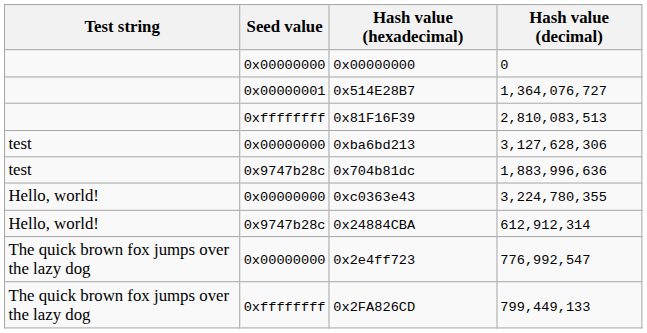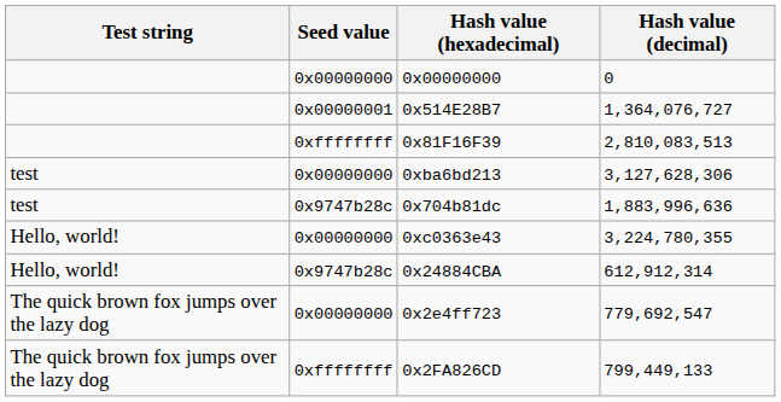0x2e4ff723 | Hash value (decimal): 776,992,547 -> 779,692,547
